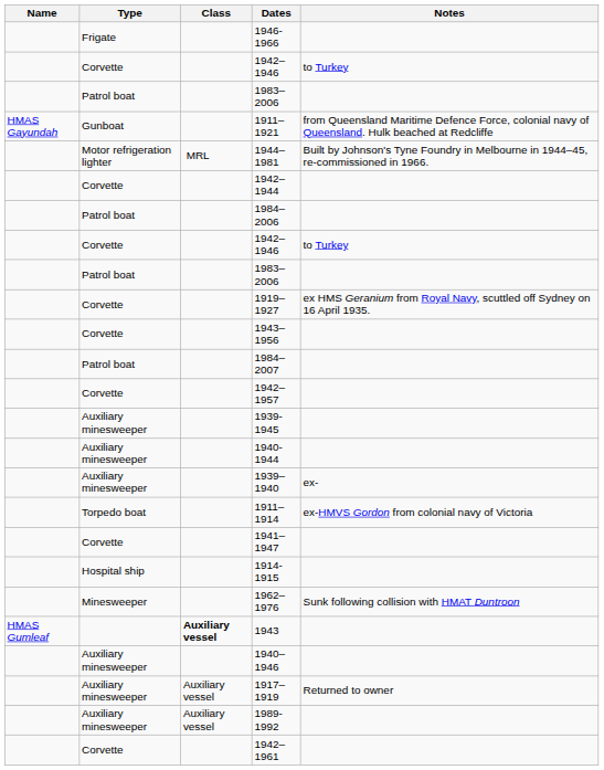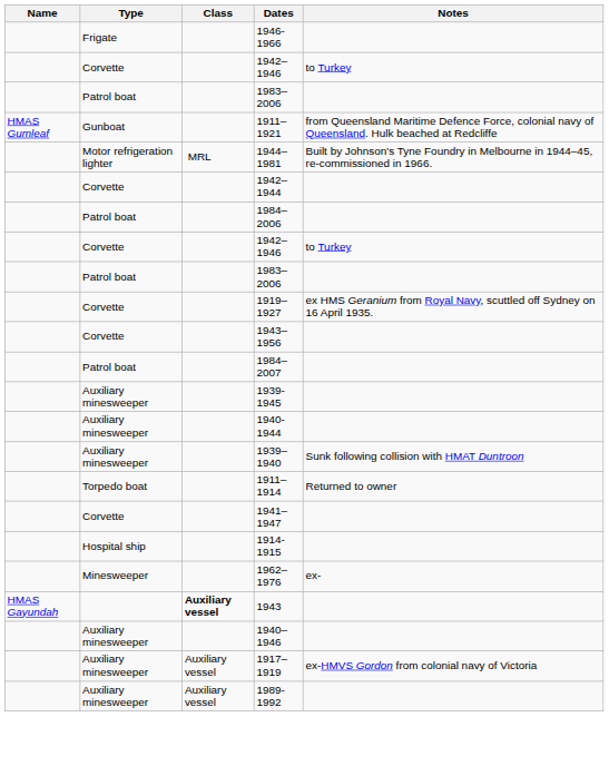1911–1921 | Name: HMAS Gayundah -> HMAS Gumleaf
- row: Corvette | 1942–1957
1939–1940 | Notes: ex- -> Sunk following collision with HMAT Duntroon
1911–1914 | Notes: ex-HMVS Gordon from colonial navy of Victoria -> Returned to owner
1962–1976 | Notes: Sunk following collision with HMAT Duntroon -> ex-
1943 | Name: HMAS Gumleaf -> HMAS Gayundah
1917–1919 | Notes: Returned to owner -> ex-HMVS Gordon from colonial navy of Victoria
- row: Corvette | 1942–1961
